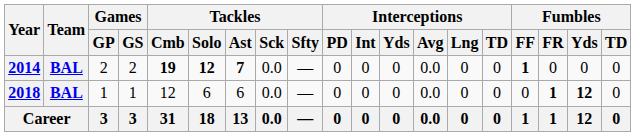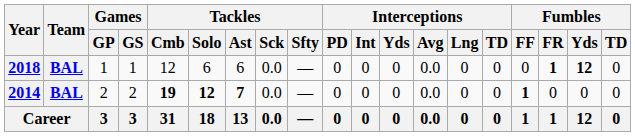rows swapped: 2014 <-> 2018
